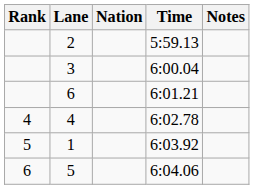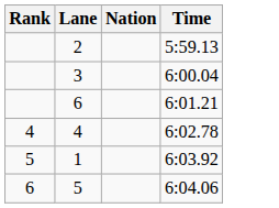- column: Notes
